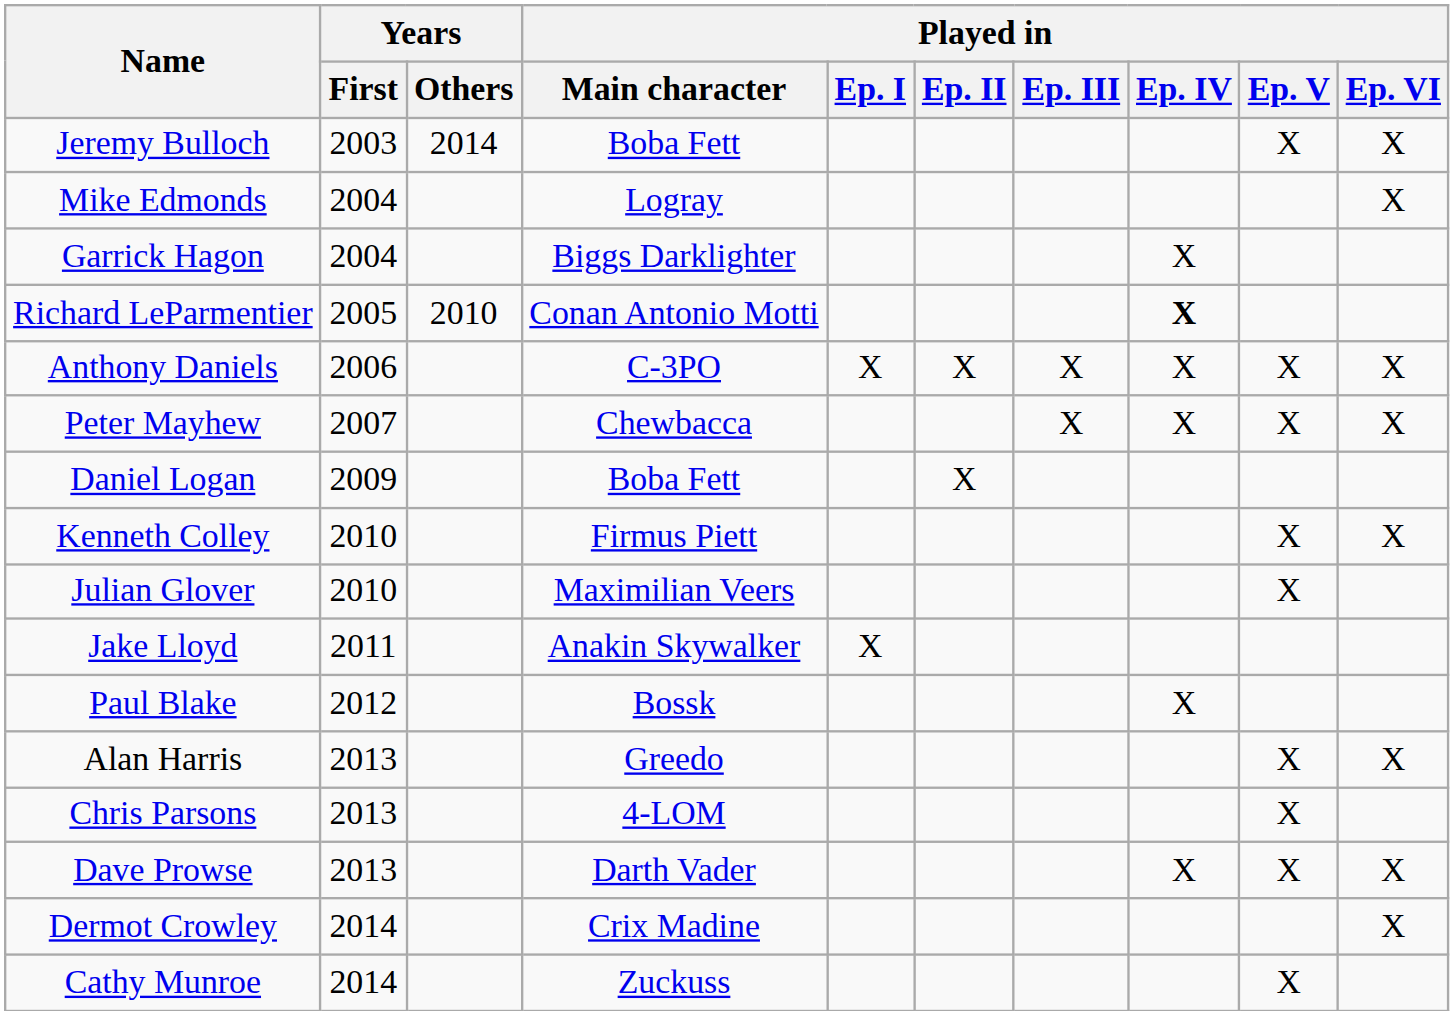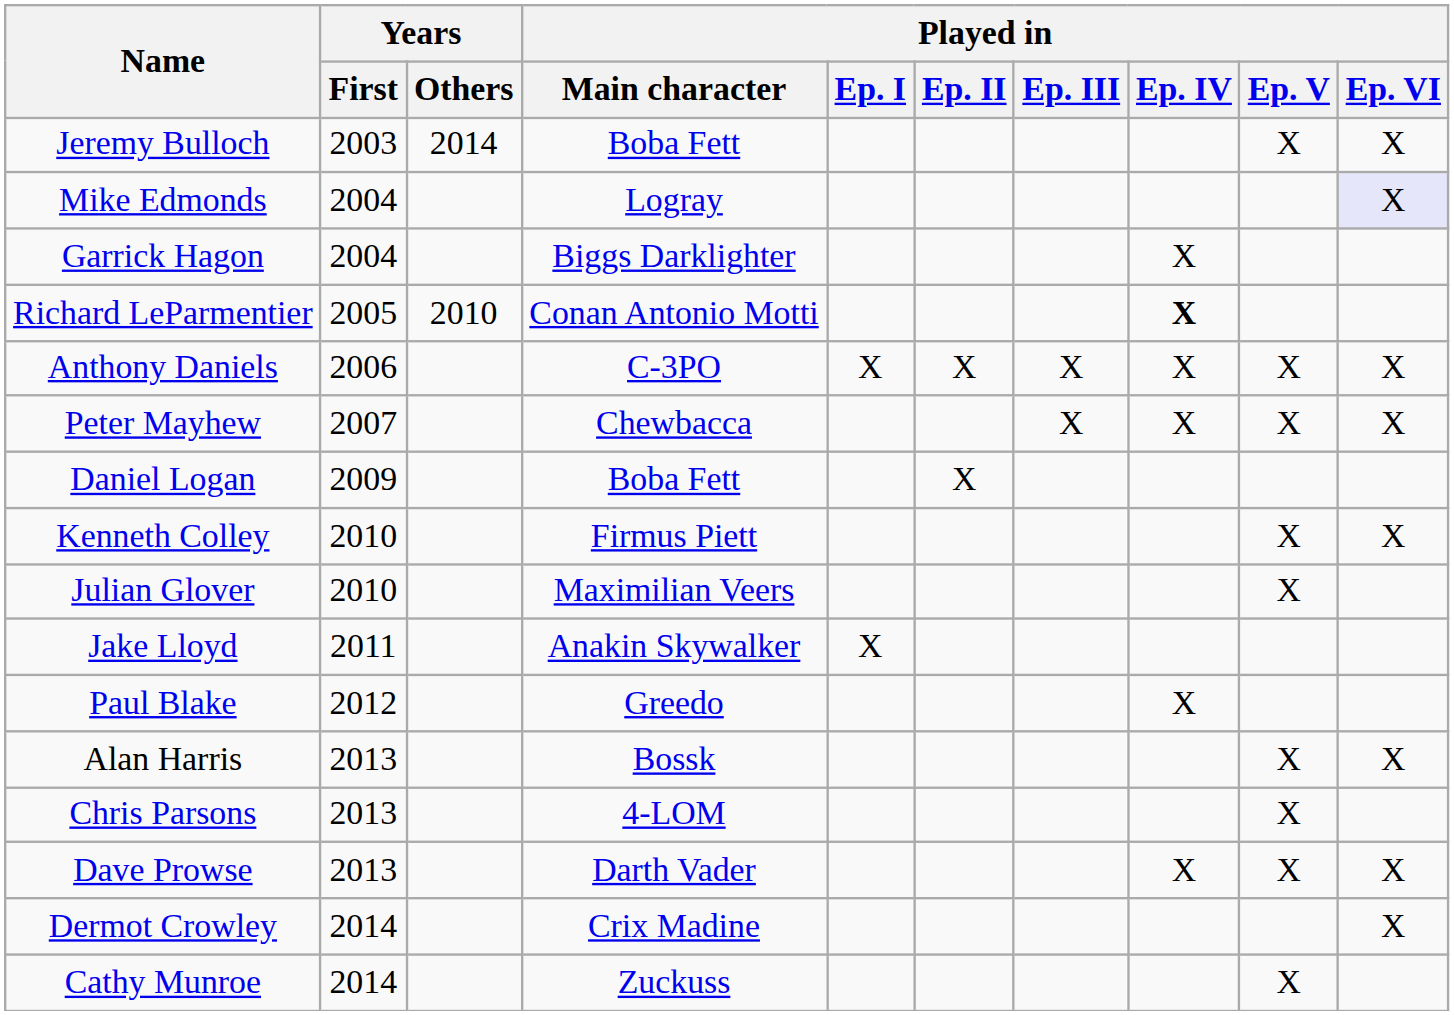Mike Edmonds | Played in / Ep. VI: no background -> lavender background
Paul Blake | Played in / Main character: Bossk -> Greedo
Alan Harris | Played in / Main character: Greedo -> Bossk
